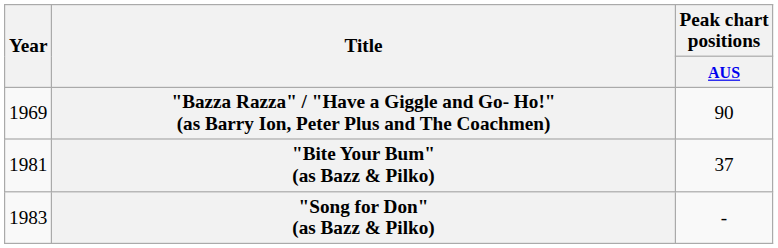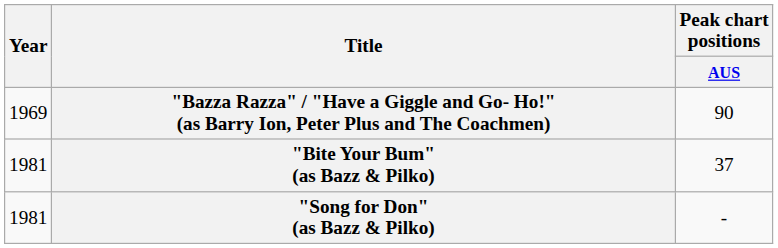"Song for Don" (as Bazz & Pilko) | Year: 1983 -> 1981
